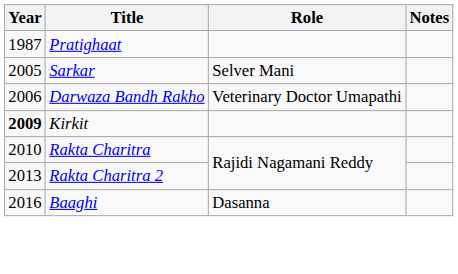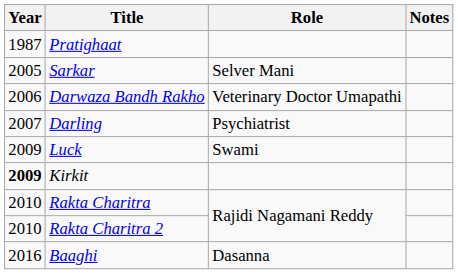+ row: 2007 | Darling | Psychiatrist
+ row: 2009 | Luck | Swami
Rakta Charitra 2 | Year: 2013 -> 2010
